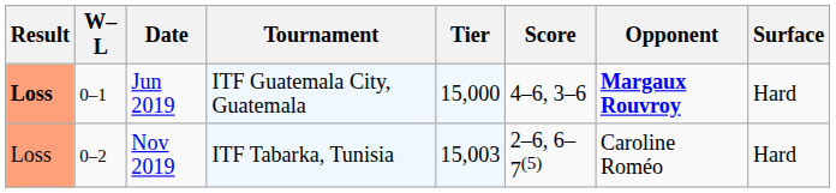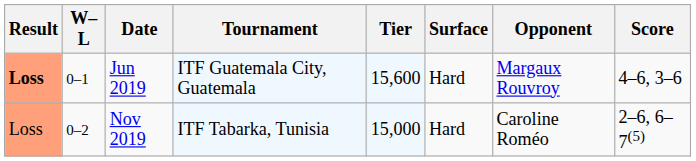columns swapped: Surface <-> Score
Jun 2019 | Tier: 15,000 -> 15,600
Jun 2019 | Opponent: bold -> normal
Nov 2019 | Tier: 15,003 -> 15,000
